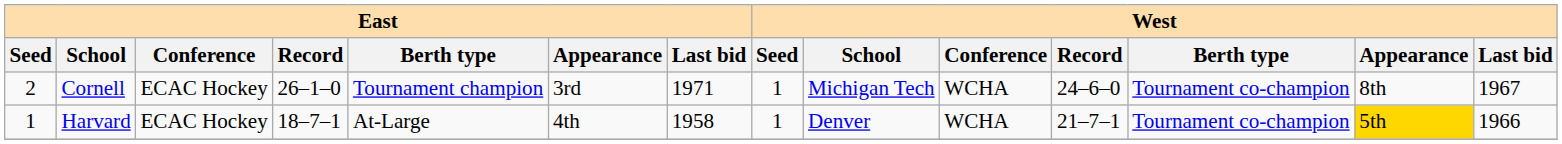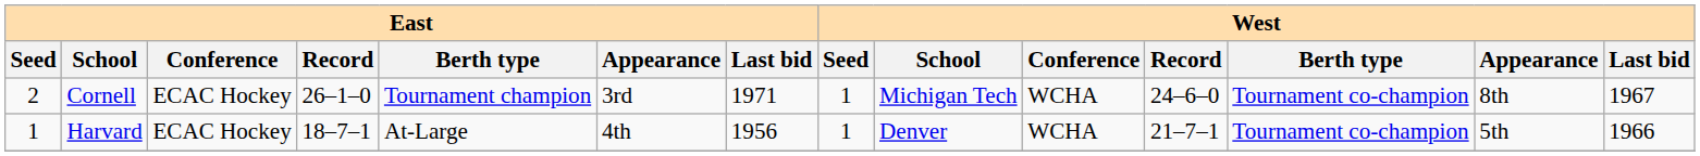Harvard | East / Last bid: 1958 -> 1956
Harvard | West / Appearance: gold background -> no background
